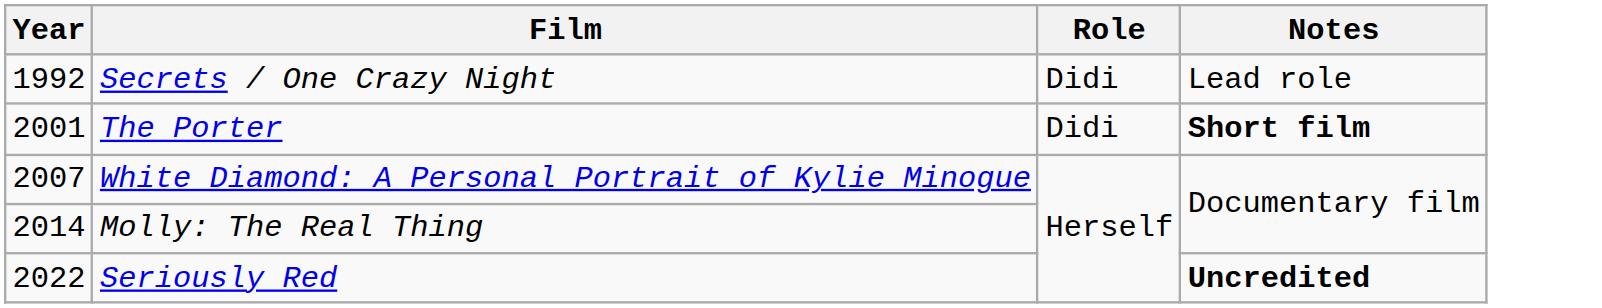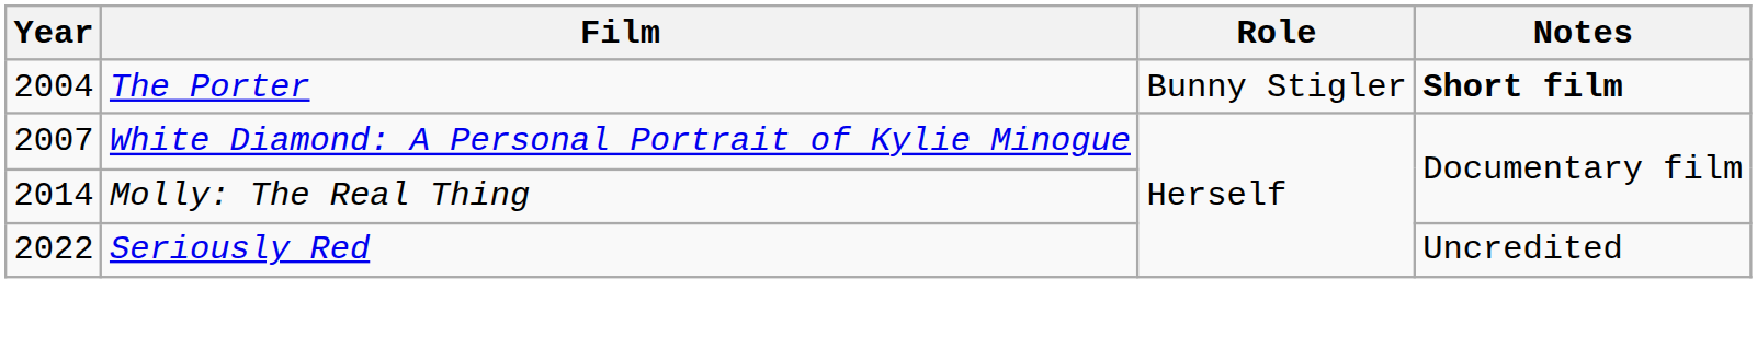- row: 1992 | Secrets / One Crazy Night | Didi | Lead role
The Porter | Year: 2001 -> 2004
The Porter | Role: Didi -> Bunny Stigler
Seriously Red | Notes: bold -> normal
